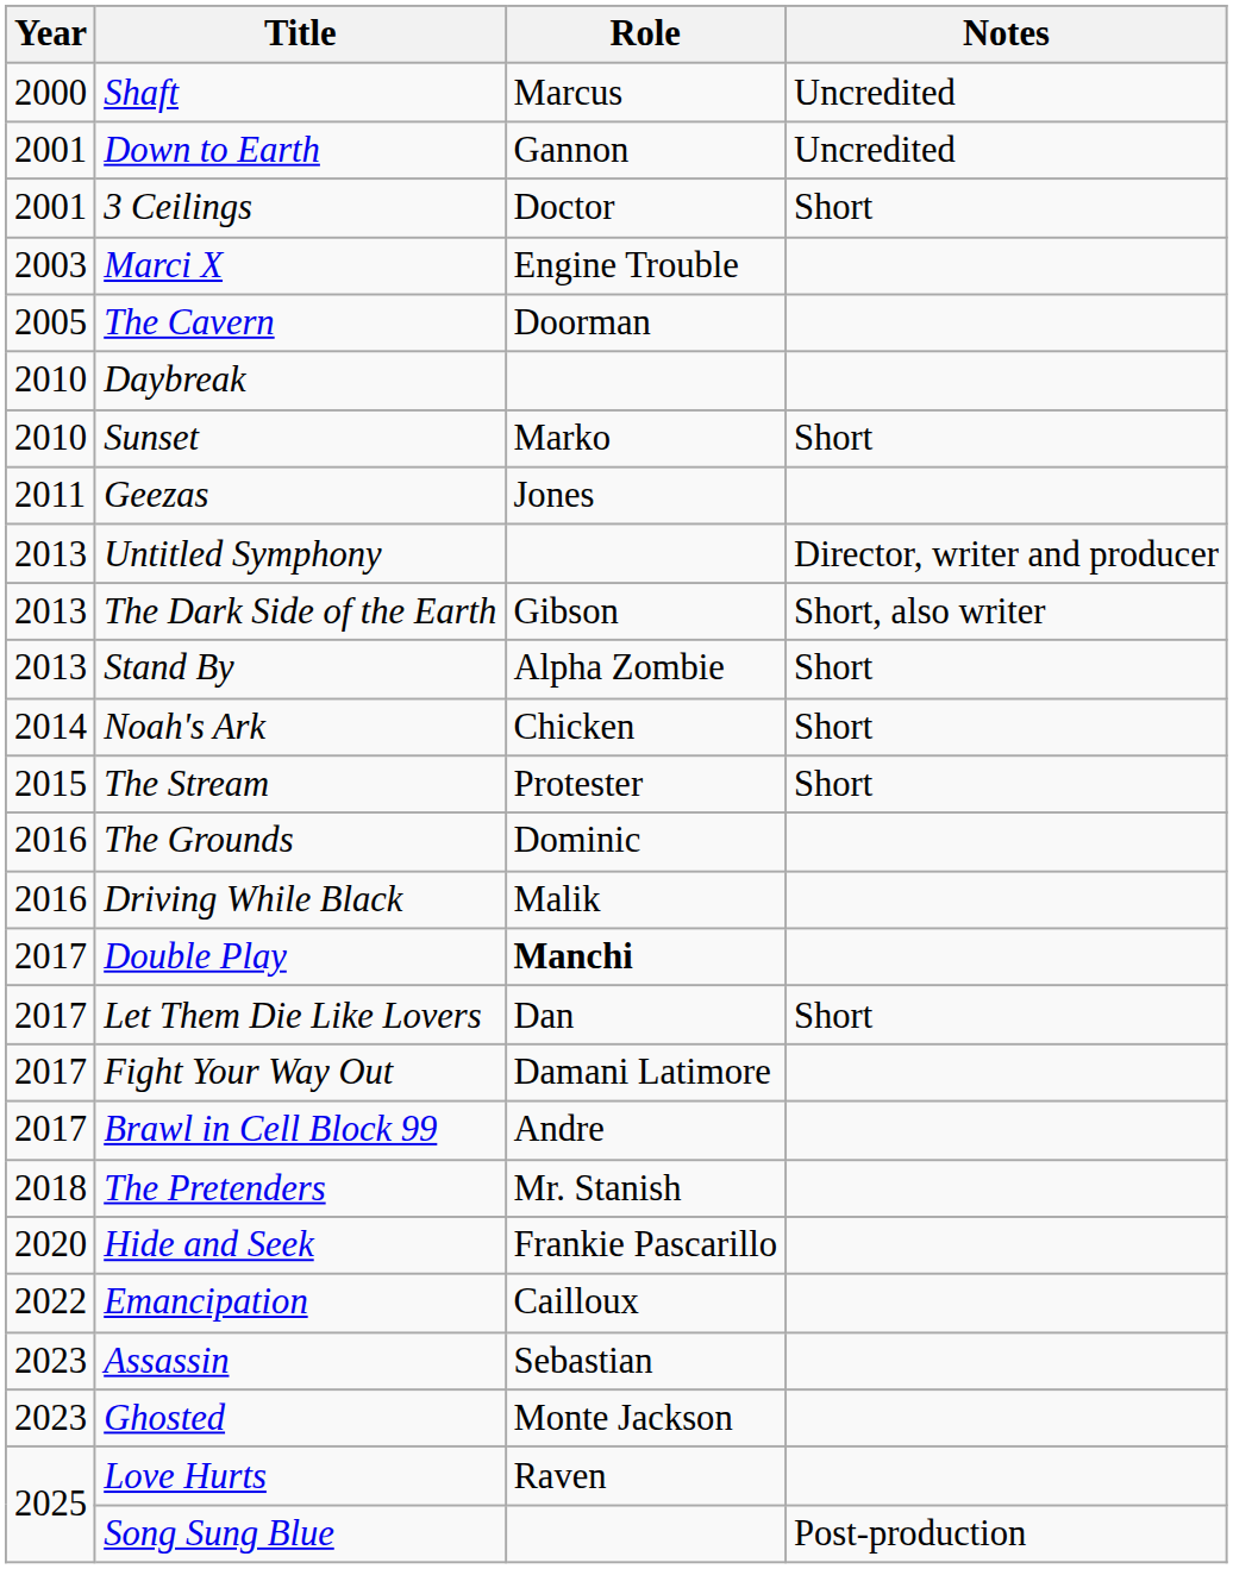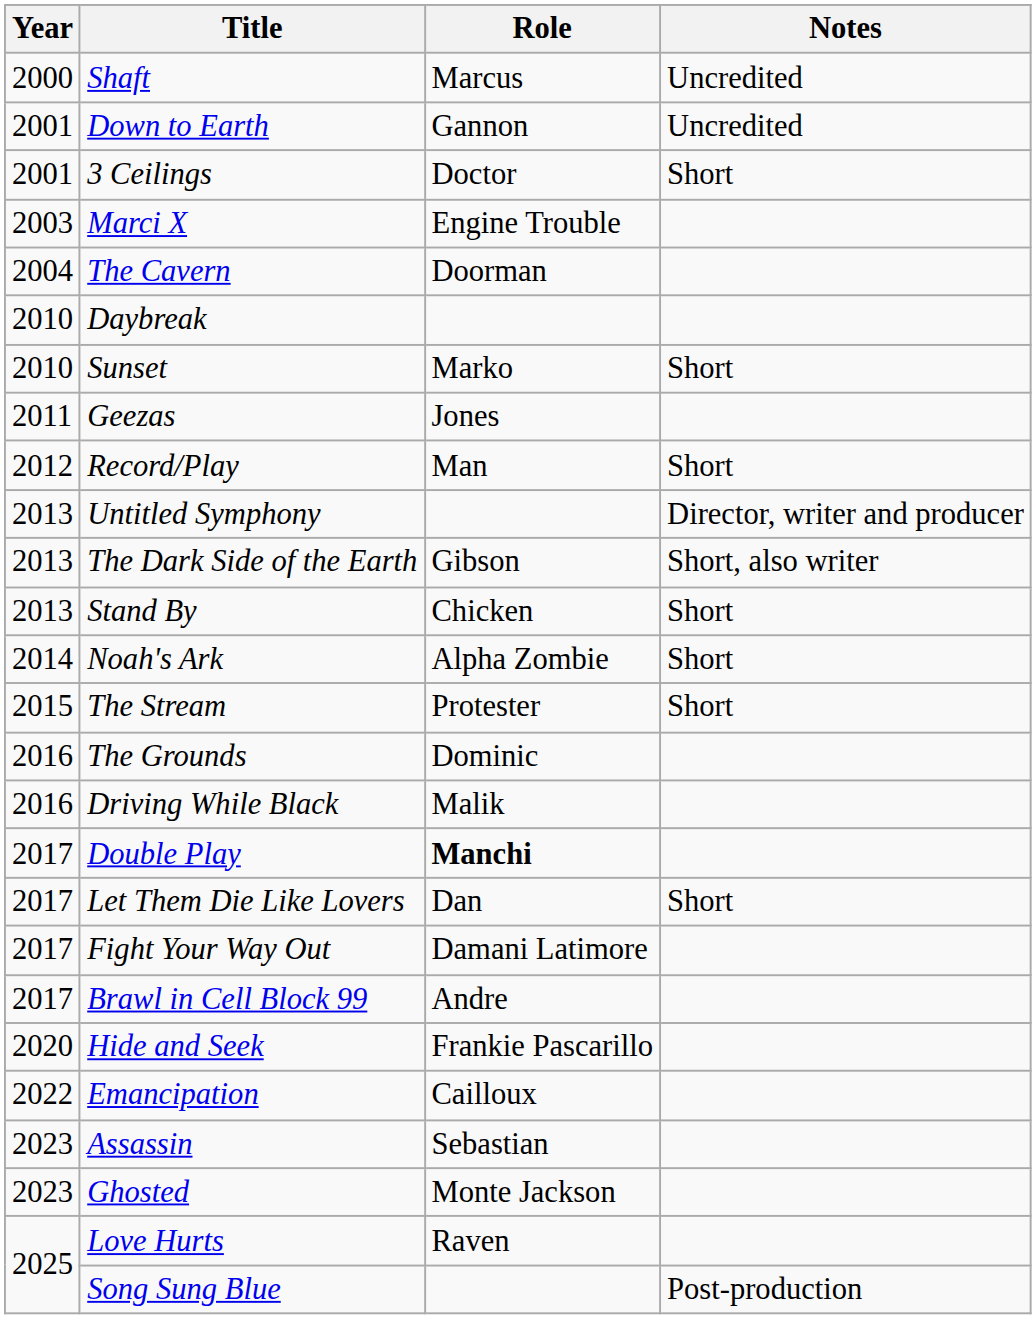The Cavern | Year: 2005 -> 2004
+ row: 2012 | Record/Play | Man | Short
Stand By | Role: Alpha Zombie -> Chicken
Noah's Ark | Role: Chicken -> Alpha Zombie
- row: 2018 | The Pretenders | Mr. Stanish
